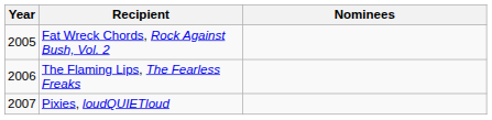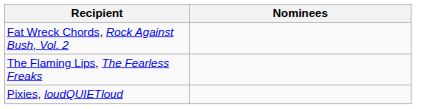- column: Year | 2005 | 2006 | 2007
